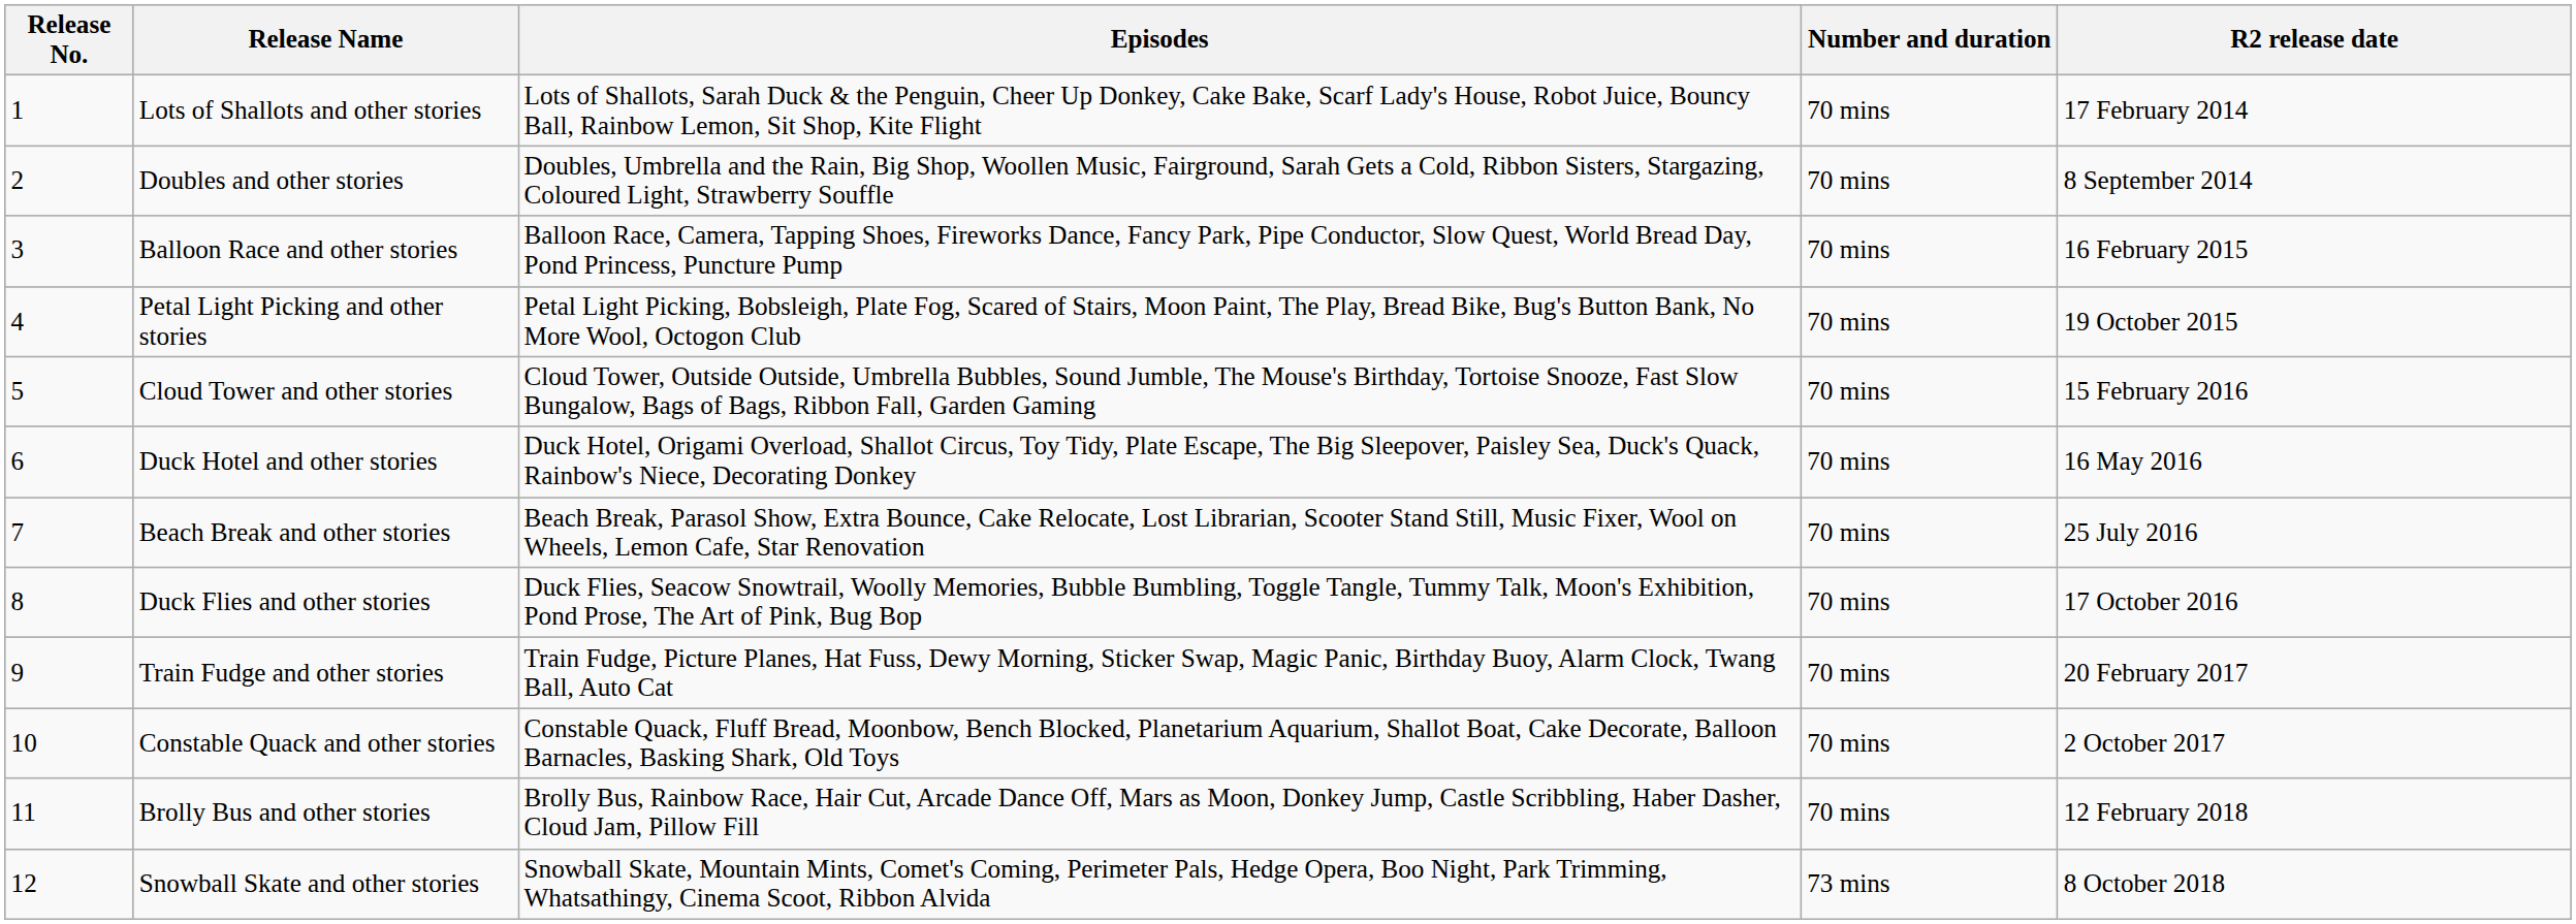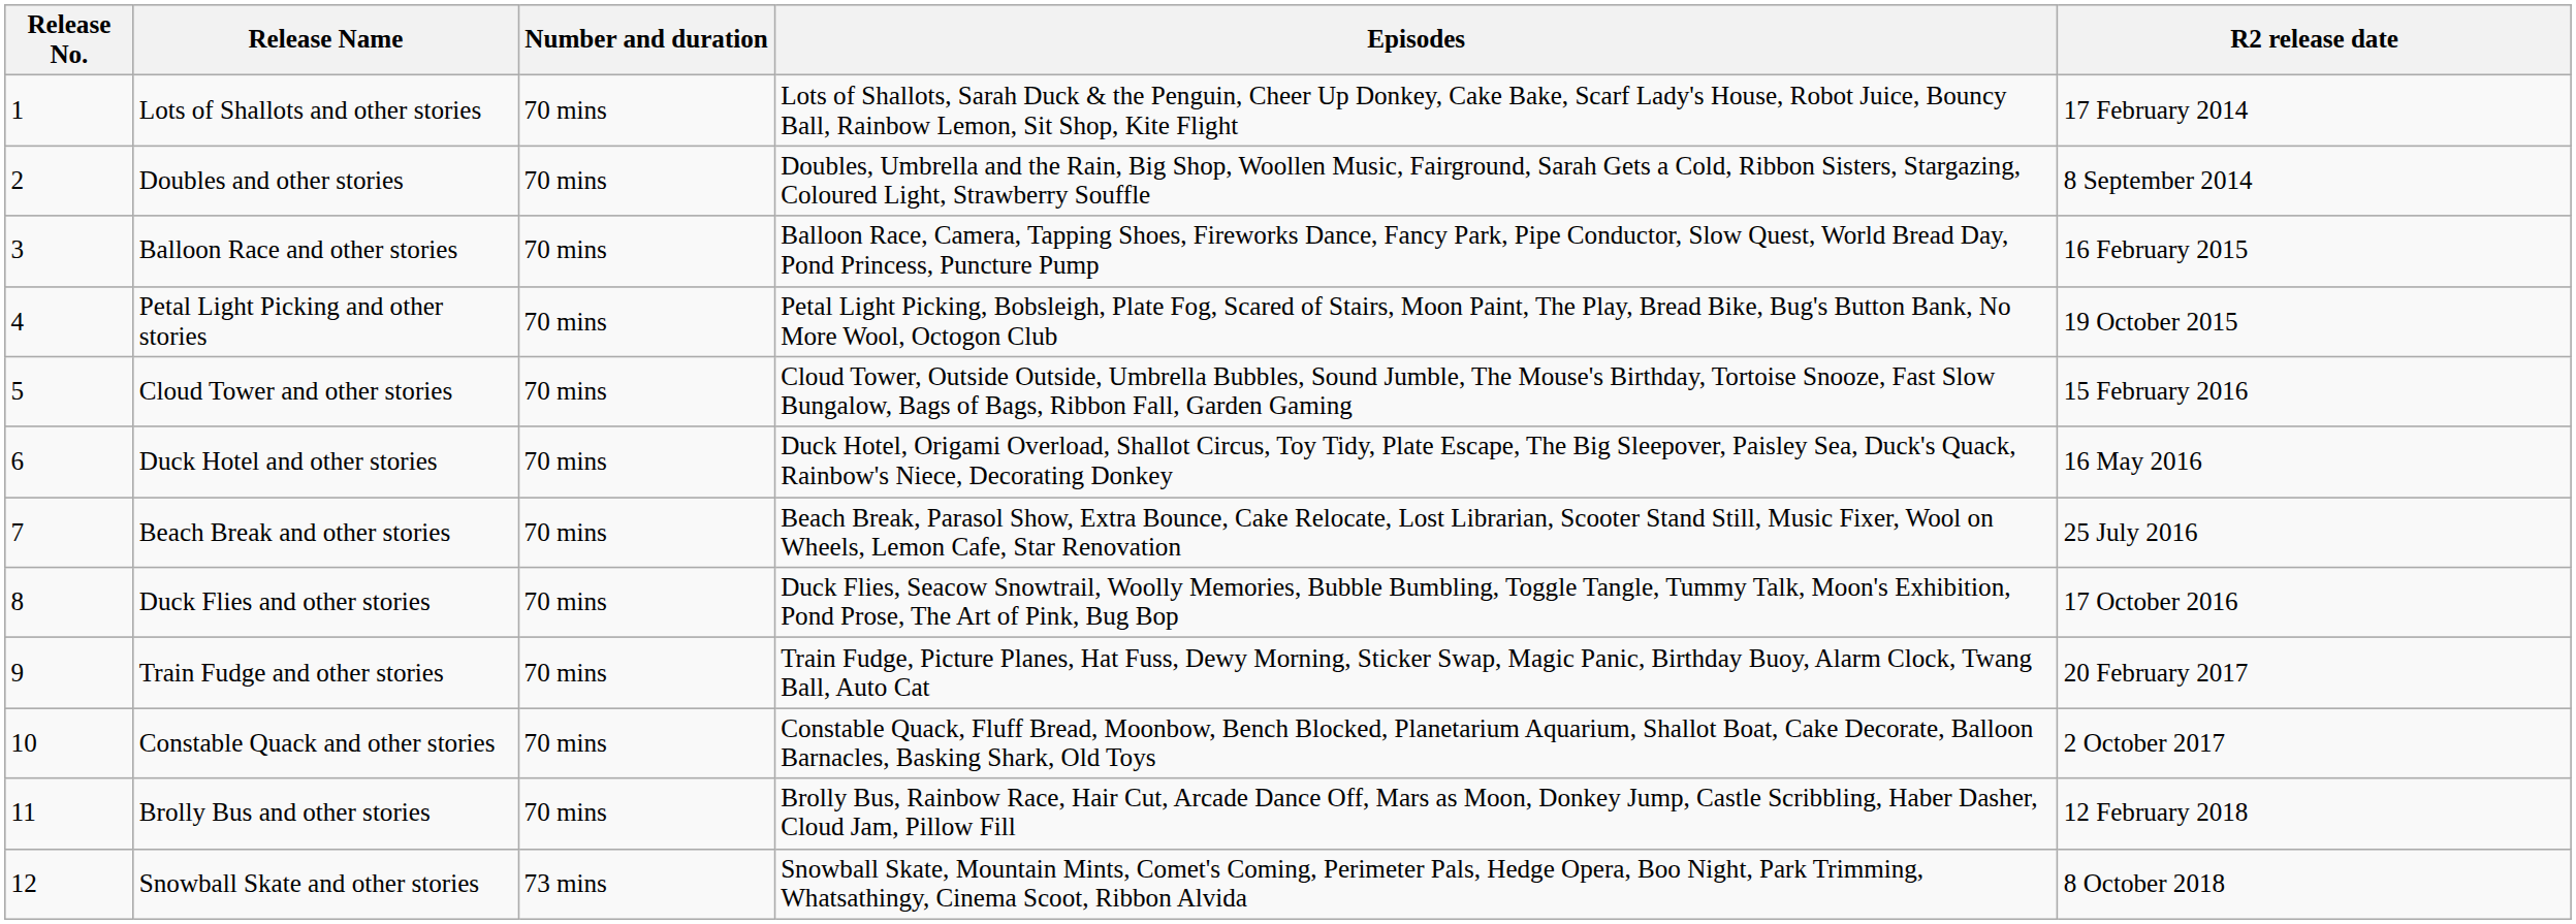columns swapped: Episodes <-> Number and duration
